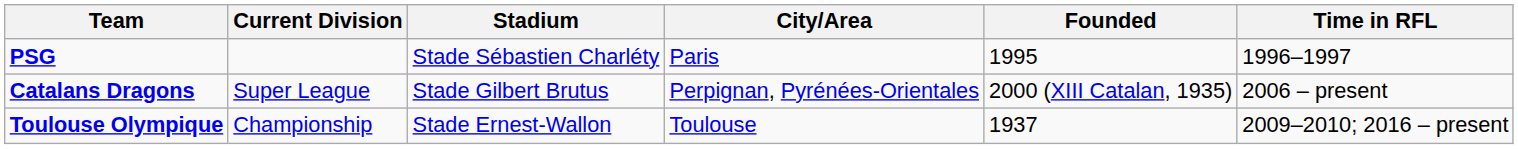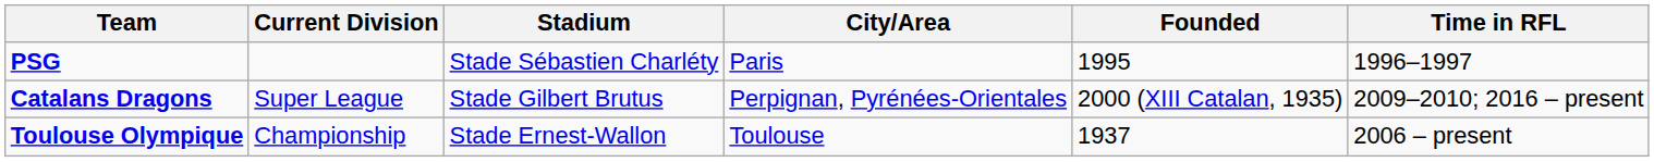Catalans Dragons | Time in RFL: 2006 – present -> 2009–2010; 2016 – present
Toulouse Olympique | Time in RFL: 2009–2010; 2016 – present -> 2006 – present
